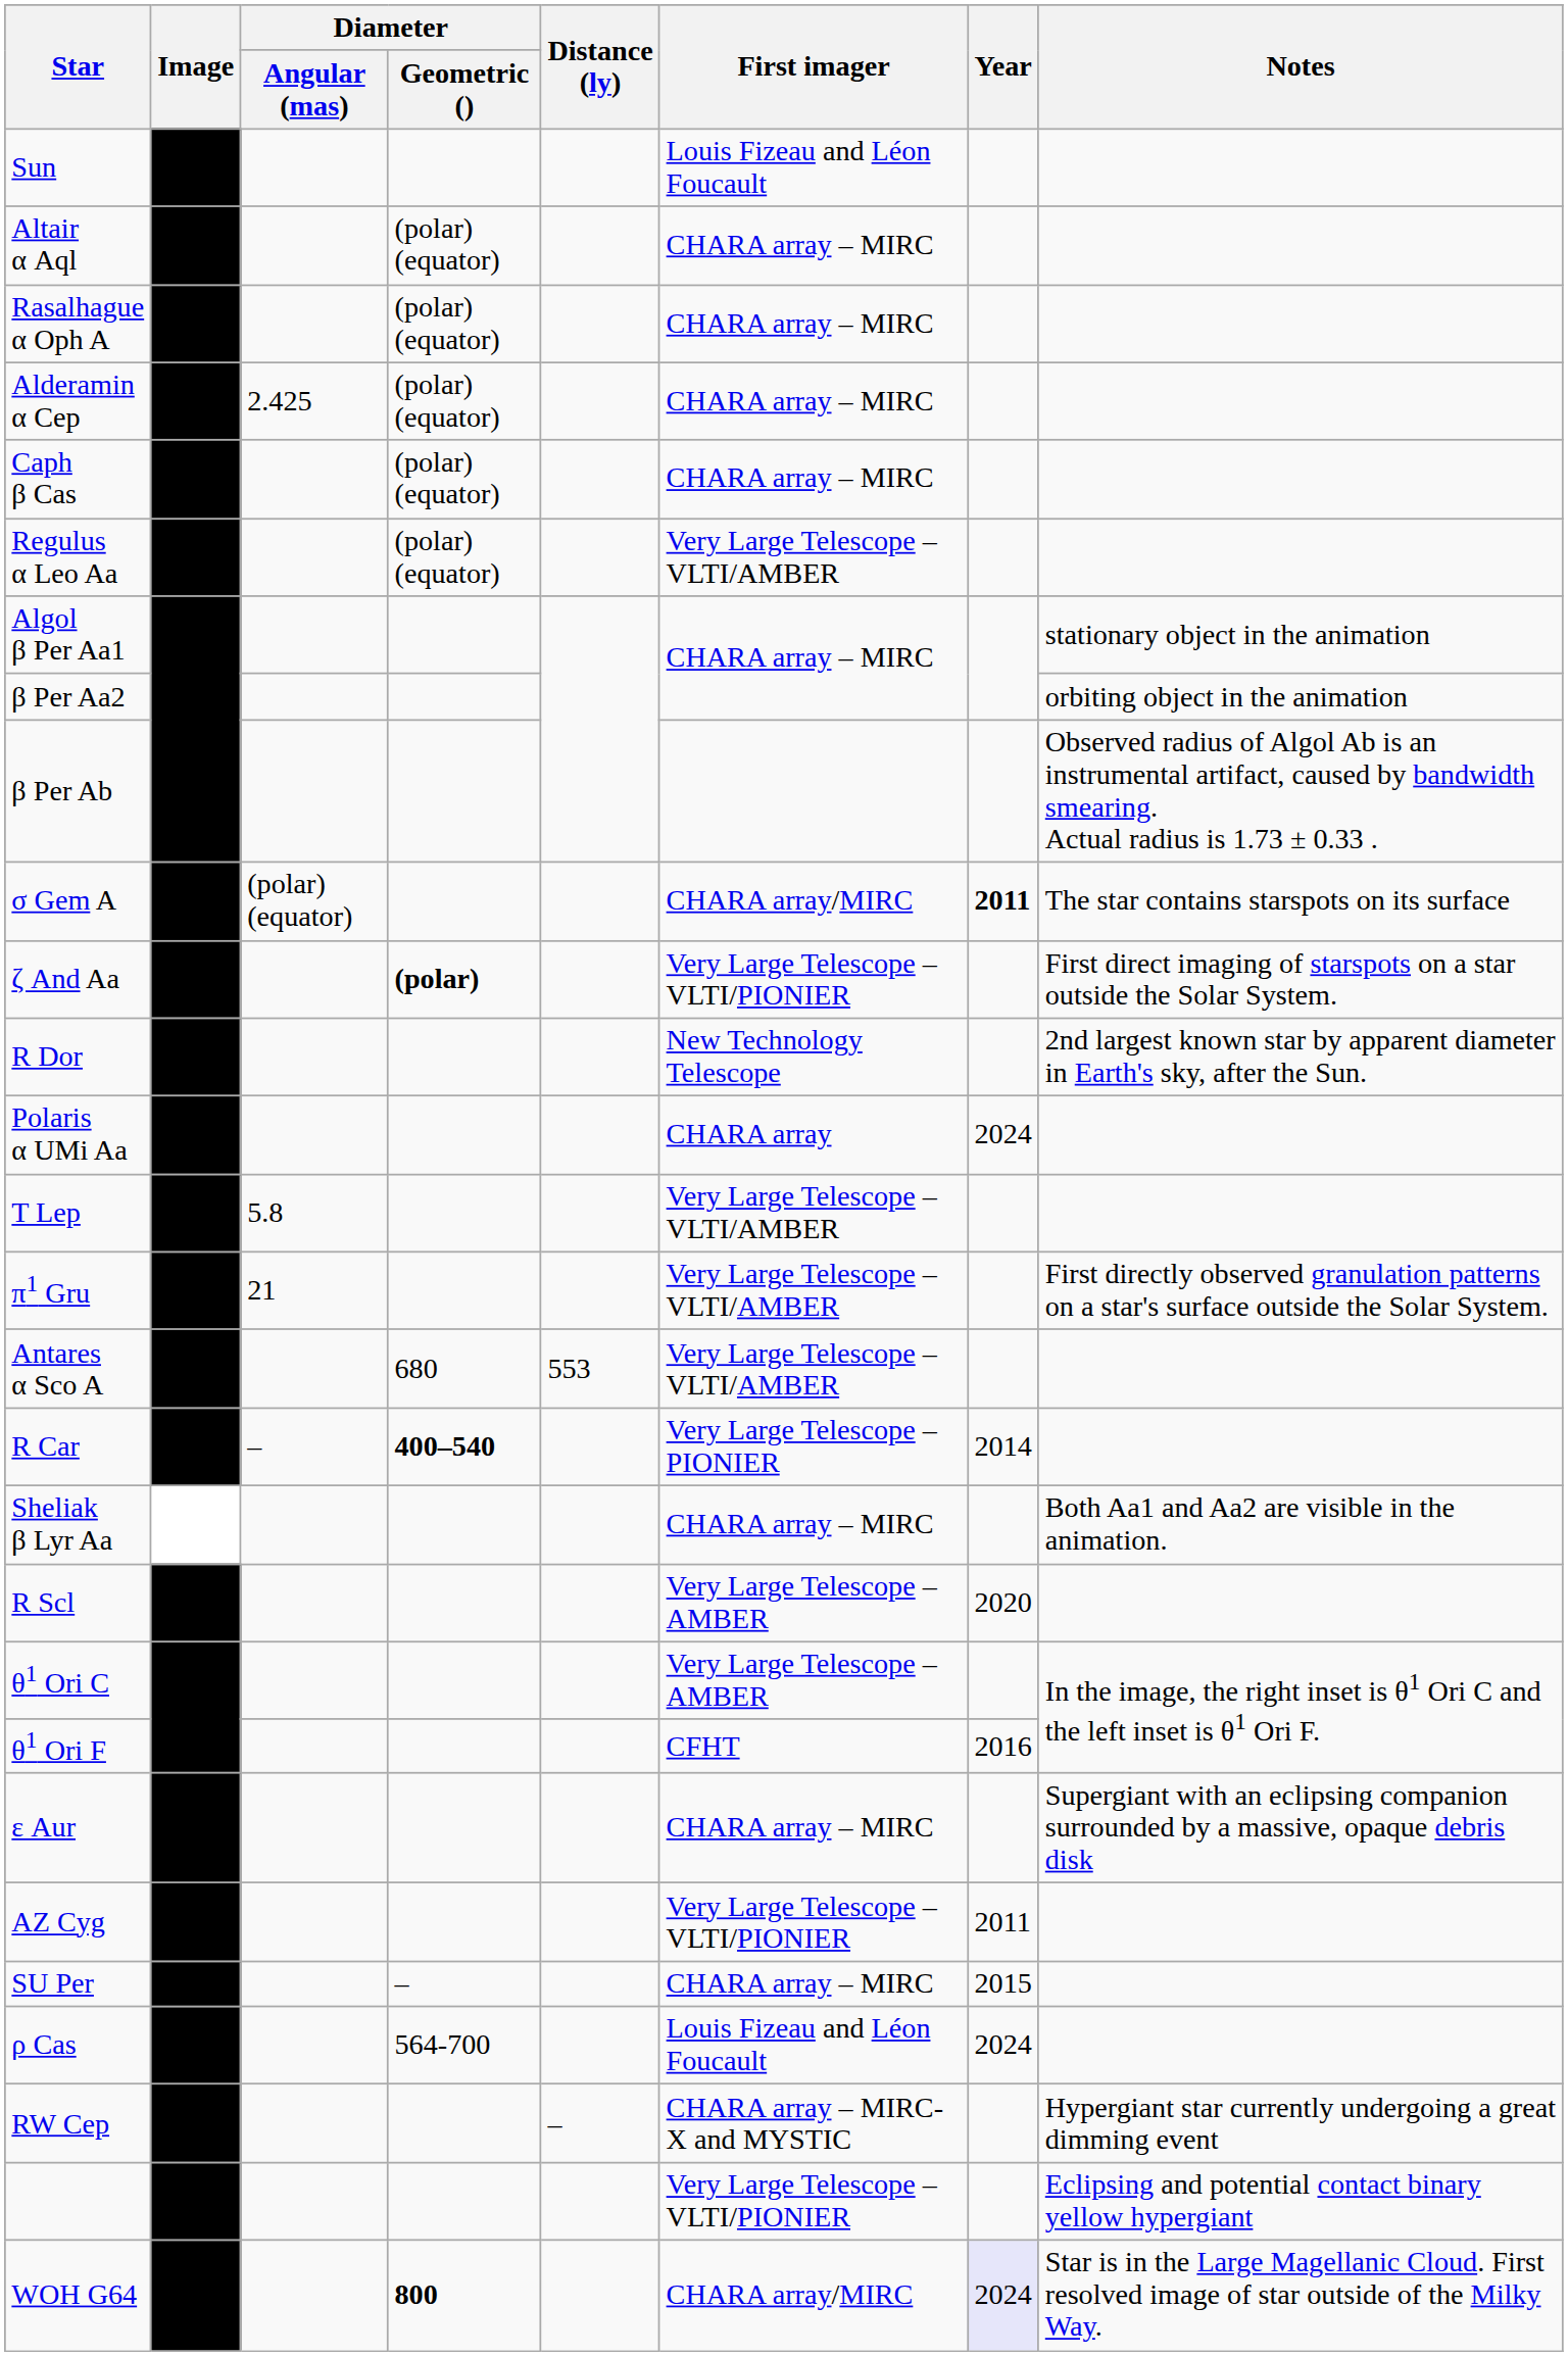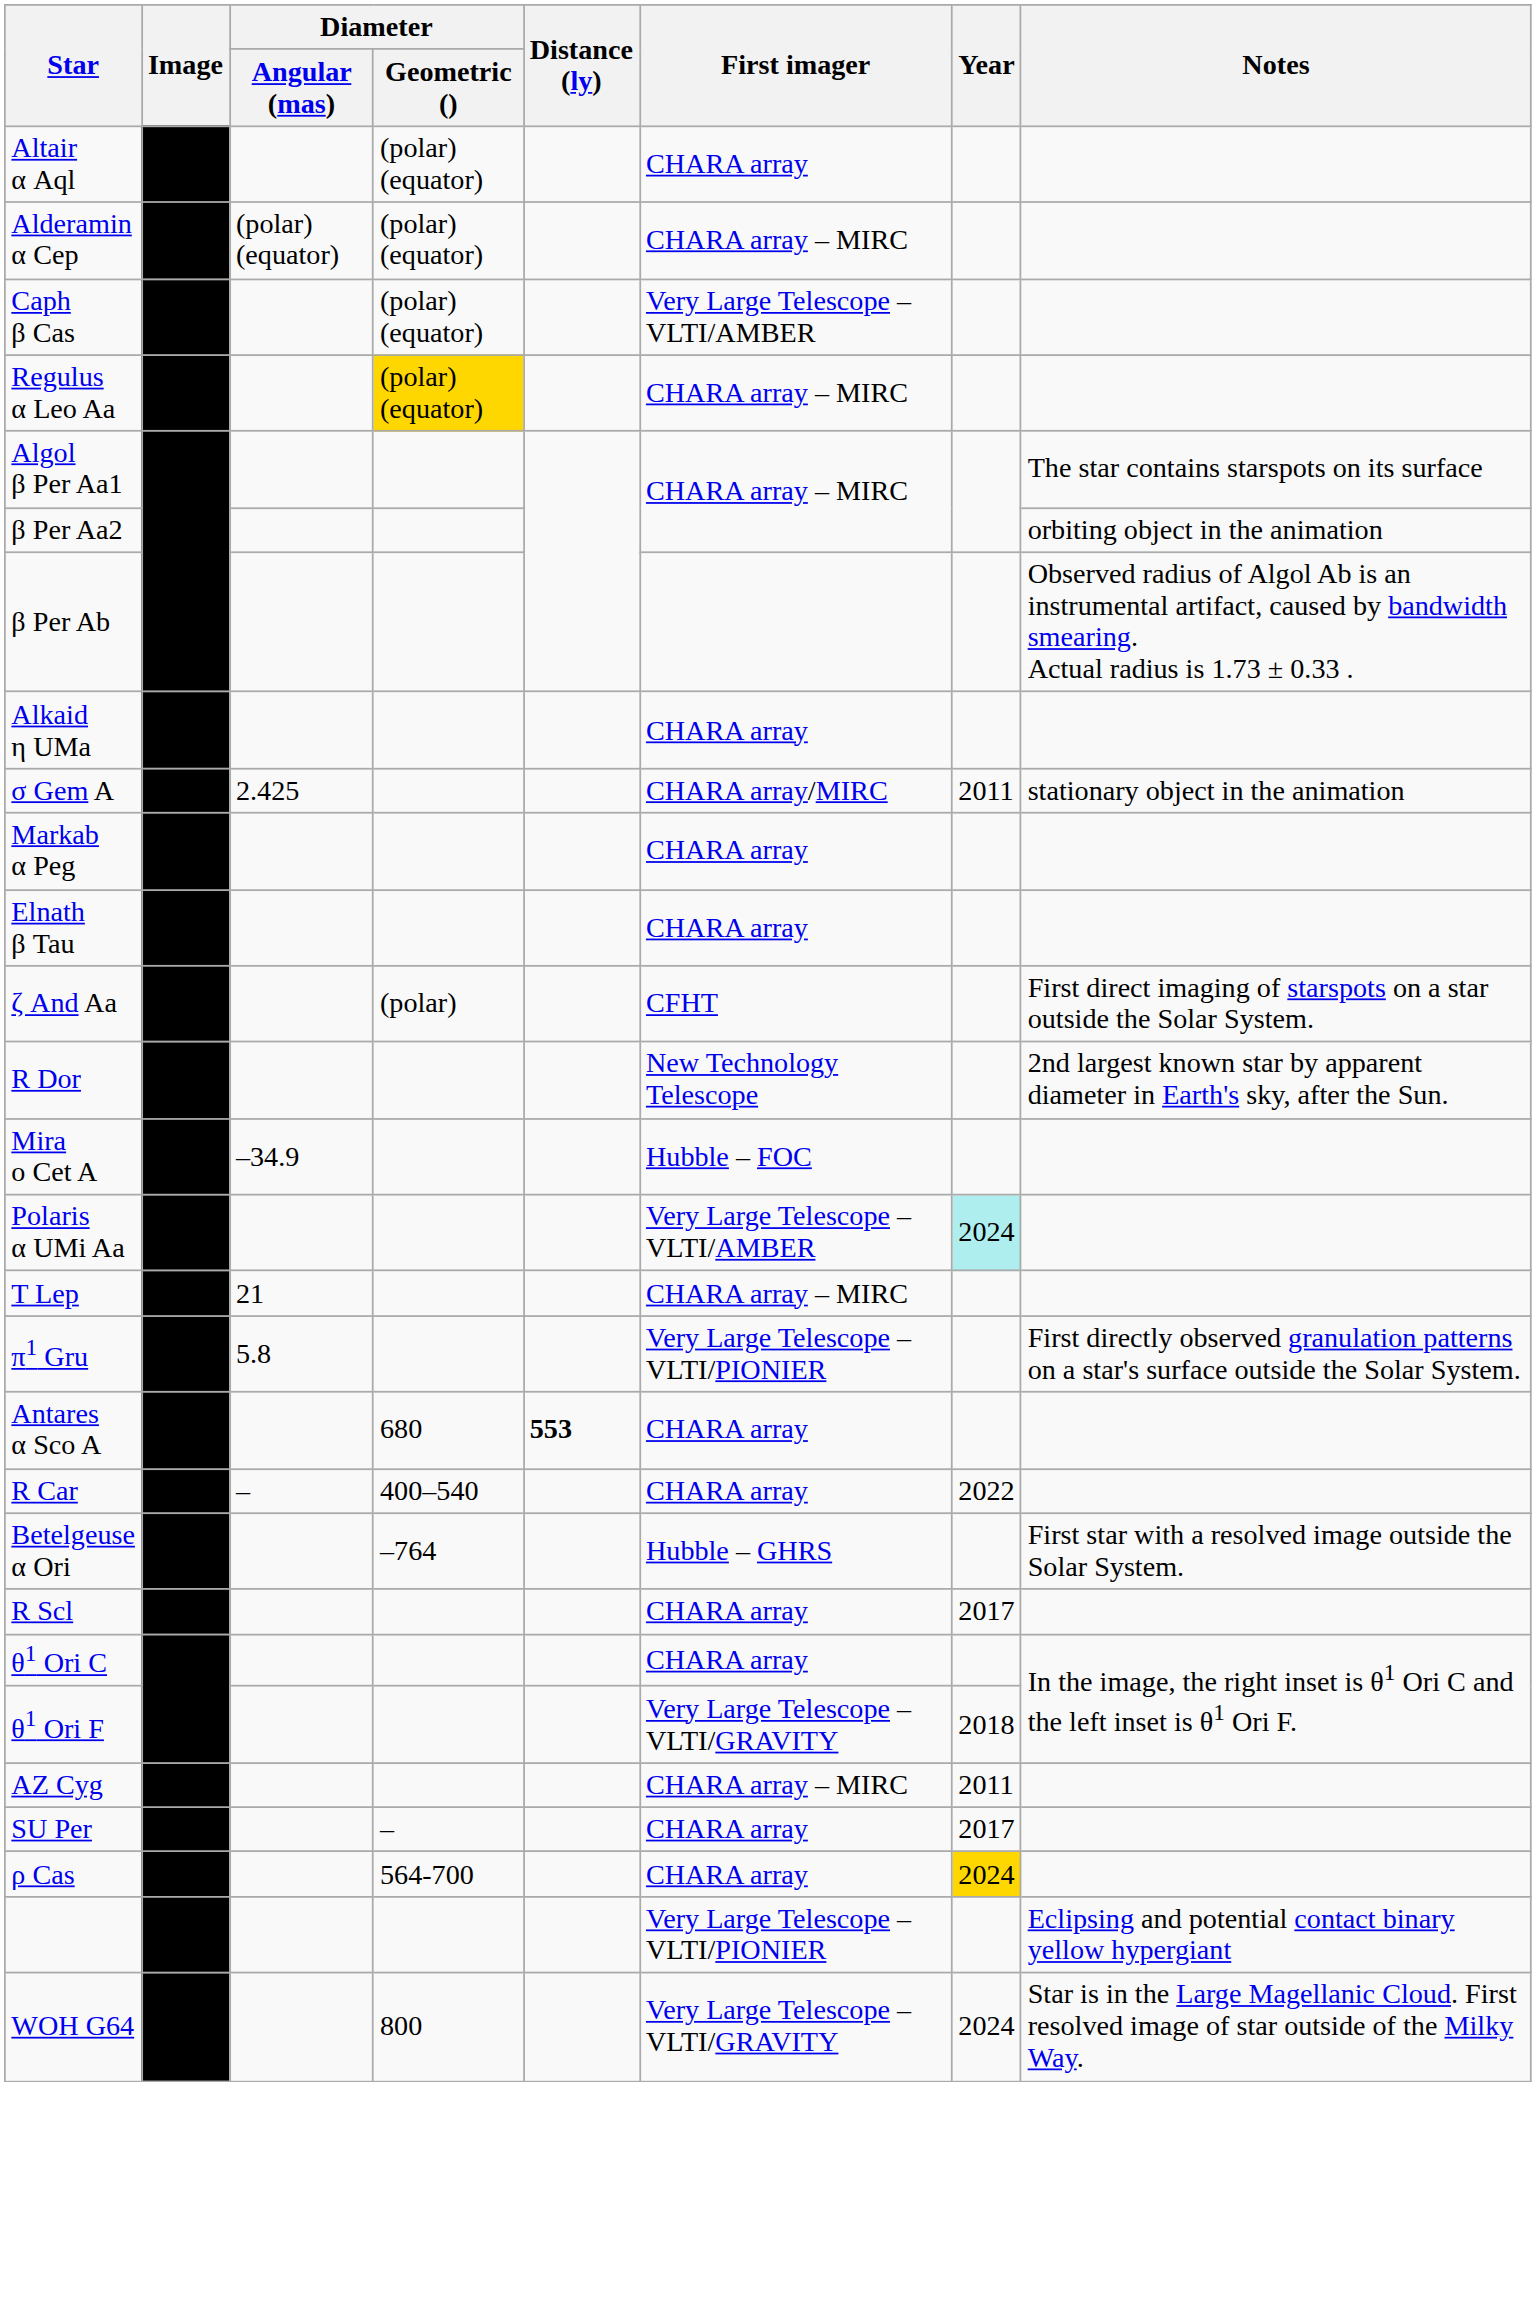- row: Sun | Louis Fizeau and Léon Foucault
Altair α Aql | First imager: CHARA array – MIRC -> CHARA array
- row: Rasalhague α Oph A | (polar) (equator) | CHARA array – MIRC
Alderamin α Cep | Diameter / Angular (mas): 2.425 -> (polar) (equator)
Caph β Cas | First imager: CHARA array – MIRC -> Very Large Telescope – VLTI/AMBER
Regulus α Leo Aa | Diameter / Geometric (): no background -> gold background
Regulus α Leo Aa | First imager: Very Large Telescope – VLTI/AMBER -> CHARA array – MIRC
Algol β Per Aa1 | Notes: stationary object in the animation -> The star contains starspots on its surface
+ row: Alkaid η UMa | CHARA array
σ Gem A | Diameter / Angular (mas): (polar) (equator) -> 2.425
σ Gem A | Year: bold -> normal
σ Gem A | Notes: The star contains starspots on its surface -> stationary object in the animation
+ row: Markab α Peg | CHARA array
+ row: Elnath β Tau | CHARA array
ζ And Aa | Diameter / Geometric (): bold -> normal
ζ And Aa | First imager: Very Large Telescope – VLTI/PIONIER -> CFHT
+ row: Mira ο Cet A | –34.9 | Hubble – FOC
Polaris α UMi Aa | First imager: CHARA array -> Very Large Telescope – VLTI/AMBER
Polaris α UMi Aa | Year: no background -> paleturquoise background
T Lep | Diameter / Angular (mas): 5.8 -> 21
T Lep | First imager: Very Large Telescope – VLTI/AMBER -> CHARA array – MIRC
π1 Gru | Diameter / Angular (mas): 21 -> 5.8
π1 Gru | First imager: Very Large Telescope – VLTI/AMBER -> Very Large Telescope – VLTI/PIONIER
Antares α Sco A | Distance (ly): normal -> bold
Antares α Sco A | First imager: Very Large Telescope – VLTI/AMBER -> CHARA array
R Car | Diameter / Geometric (): bold -> normal
R Car | First imager: Very Large Telescope – PIONIER -> CHARA array
R Car | Year: 2014 -> 2022
+ row: Betelgeuse α Ori | –764 | Hubble – GHRS | First star with a resolved image outside the Solar System.
- row: Sheliak β Lyr Aa | CHARA array – MIRC | Both Aa1 and Aa2 are visible in the animation.
R Scl | First imager: Very Large Telescope – AMBER -> CHARA array
R Scl | Year: 2020 -> 2017
θ1 Ori C | First imager: Very Large Telescope – AMBER -> CHARA array
θ1 Ori F | First imager: CFHT -> Very Large Telescope – VLTI/GRAVITY
θ1 Ori F | Year: 2016 -> 2018
- row: ε Aur | CHARA array – MIRC | Supergiant with an eclipsing companion surrounded by a massive, opaque debris disk
AZ Cyg | First imager: Very Large Telescope – VLTI/PIONIER -> CHARA array – MIRC
SU Per | First imager: CHARA array – MIRC -> CHARA array
SU Per | Year: 2015 -> 2017
ρ Cas | First imager: Louis Fizeau and Léon Foucault -> CHARA array
ρ Cas | Year: no background -> gold background
- row: RW Cep | – | CHARA array – MIRC-X and MYSTIC | Hypergiant star currently undergoing a great dimming event
WOH G64 | Diameter / Geometric (): bold -> normal
WOH G64 | First imager: CHARA array/MIRC -> Very Large Telescope – VLTI/GRAVITY
WOH G64 | Year: lavender background -> no background
